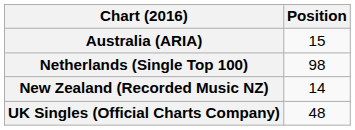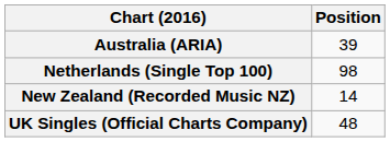Australia (ARIA) | Position: 15 -> 39
